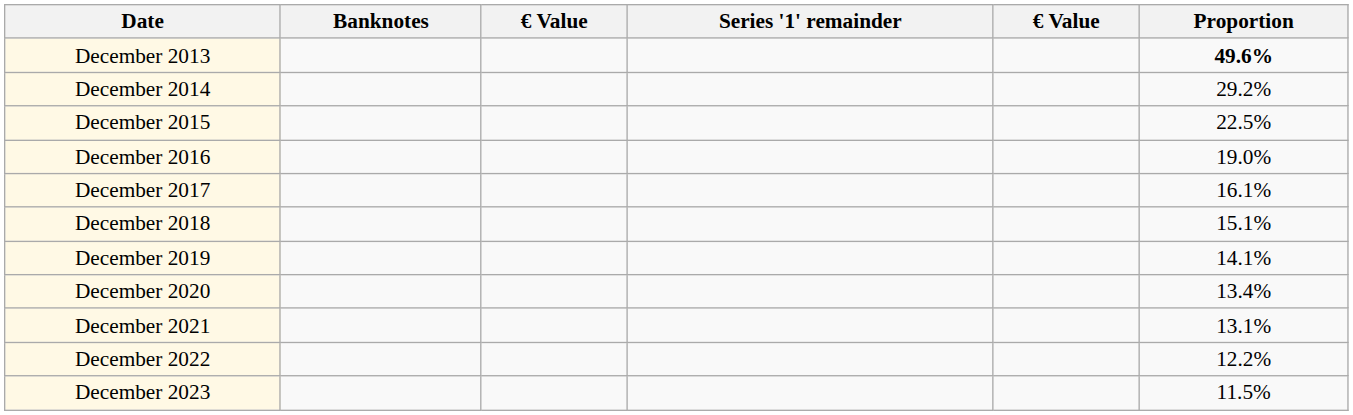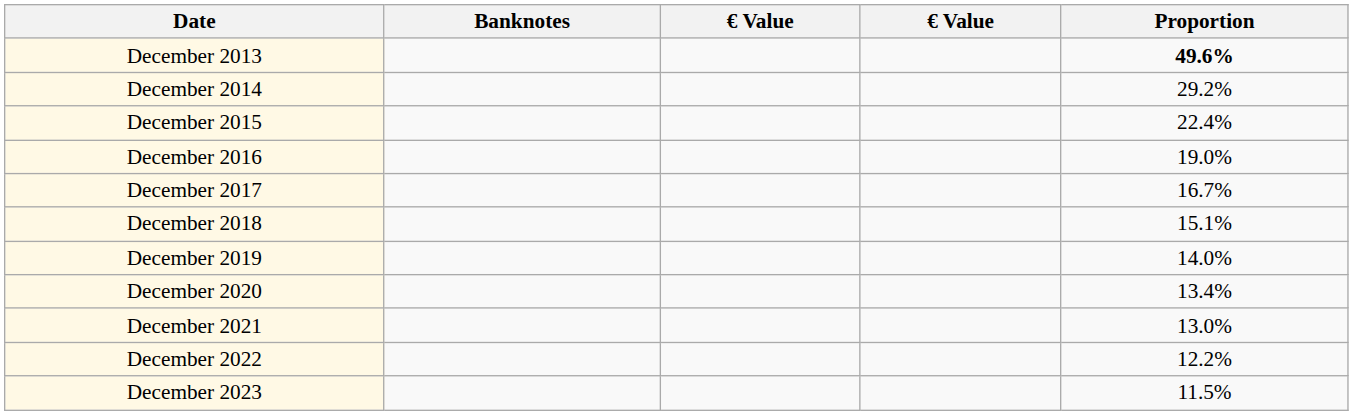- column: Series '1' remainder
December 2015 | Proportion: 22.5% -> 22.4%
December 2017 | Proportion: 16.1% -> 16.7%
December 2019 | Proportion: 14.1% -> 14.0%
December 2021 | Proportion: 13.1% -> 13.0%
